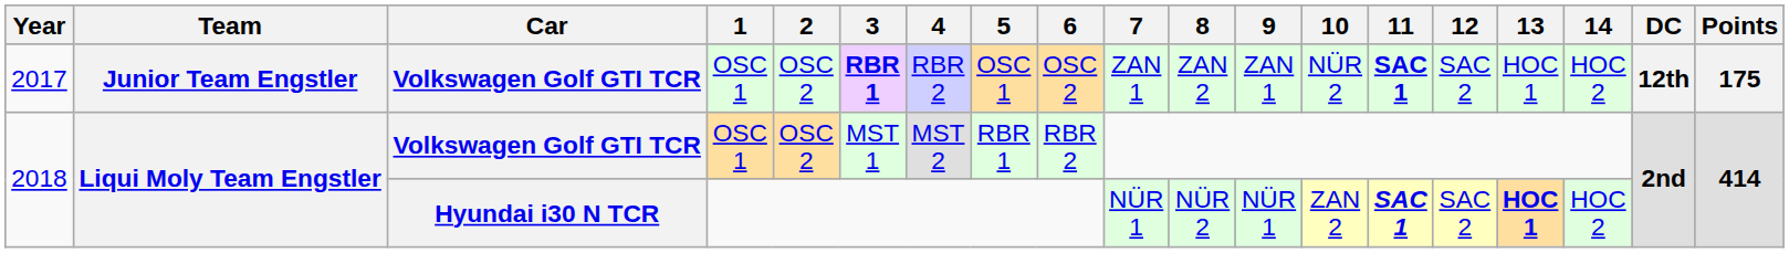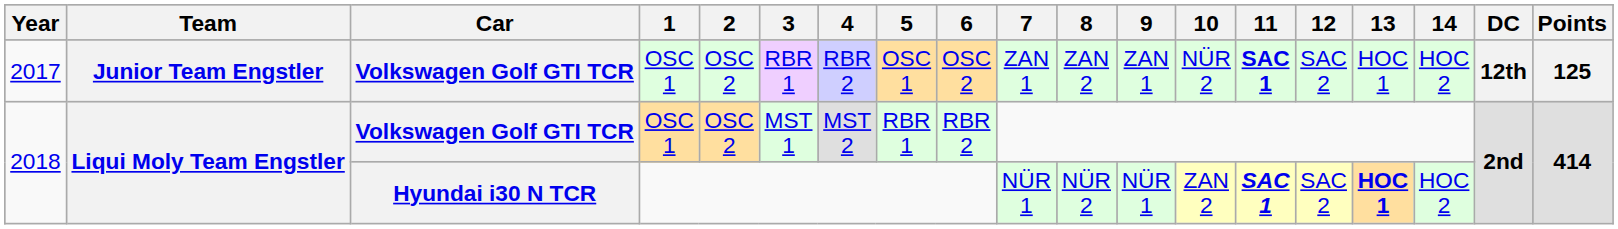2017 | 3: bold -> normal
2017 | Points: 175 -> 125
